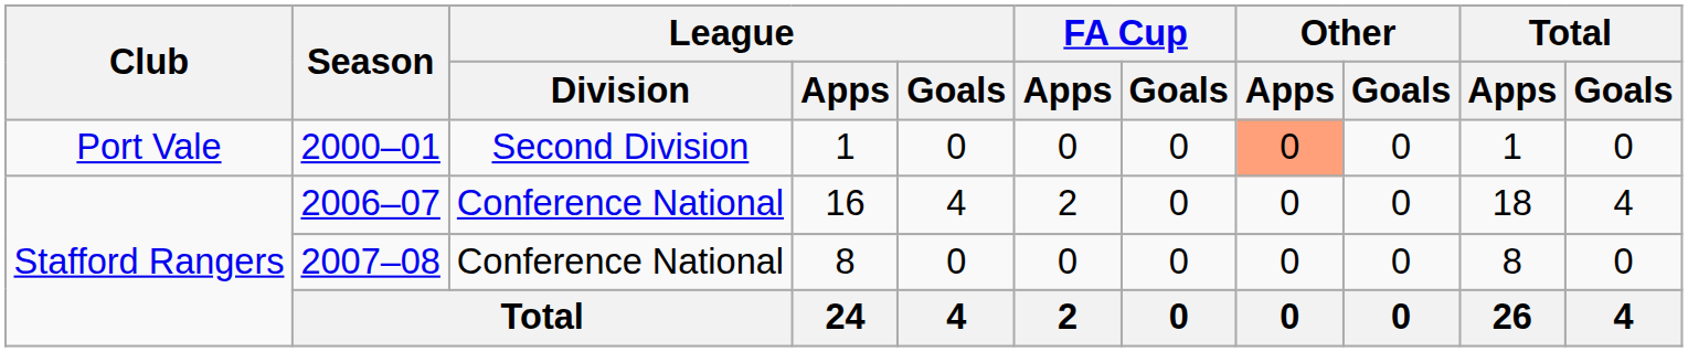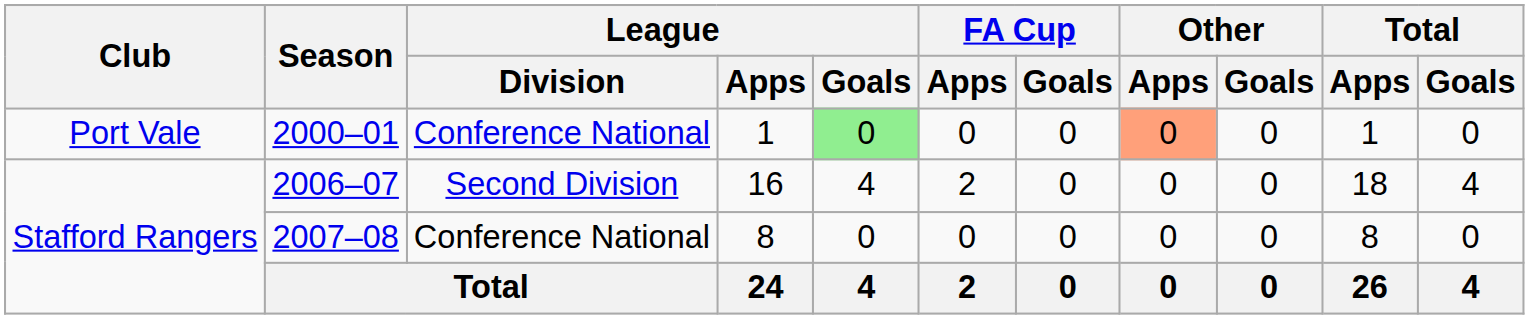2000–01 | League / Division: Second Division -> Conference National
2000–01 | League / Goals: no background -> lightgreen background
2006–07 | League / Division: Conference National -> Second Division
